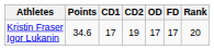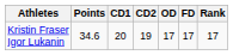Kristin Fraser Igor Lukanin | CD1: 17 -> 20
Kristin Fraser Igor Lukanin | Rank: 20 -> 17
